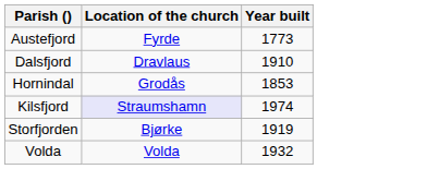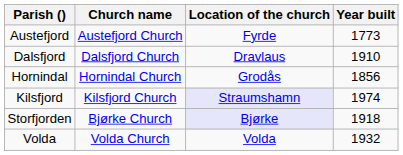+ column: Church name | Austefjord Church | Dalsfjord Church | Hornindal Church | Kilsfjord Church | Bjørke Church | Volda Church
Hornindal | Year built: 1853 -> 1856
Storfjorden | Location of the church: no background -> lavender background
Storfjorden | Year built: 1919 -> 1918
